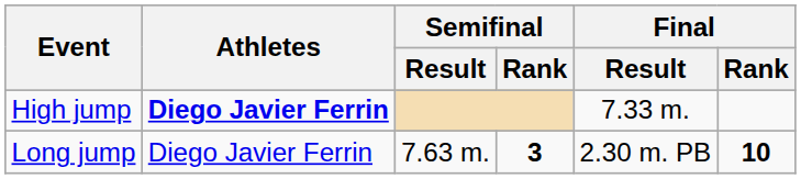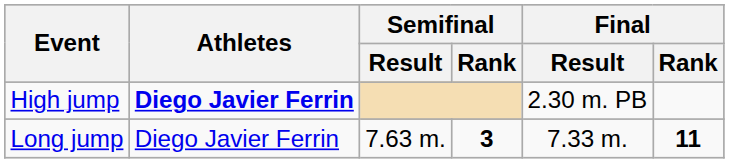High jump | Final / Result: 7.33 m. -> 2.30 m. PB
Long jump | Final / Result: 2.30 m. PB -> 7.33 m.
Long jump | Final / Rank: 10 -> 11
